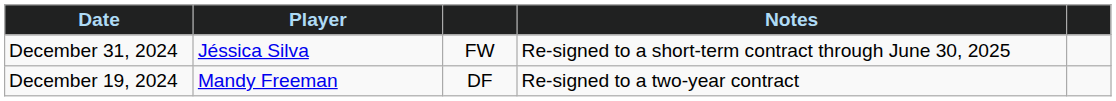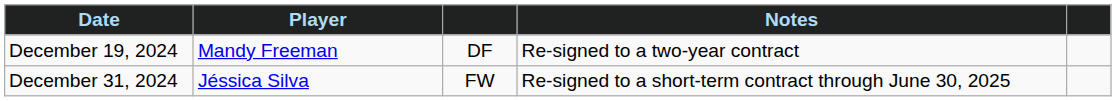rows swapped: December 19, 2024 <-> December 31, 2024
